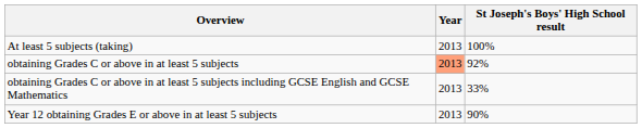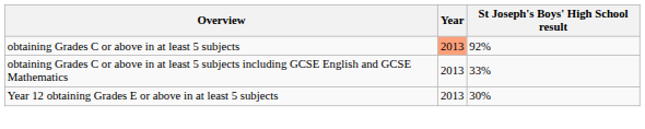- row: At least 5 subjects (taking) | 2013 | 100%
Year 12 obtaining Grades E or above in at least 5 subjects | St Joseph's Boys' High School result: 90% -> 30%
